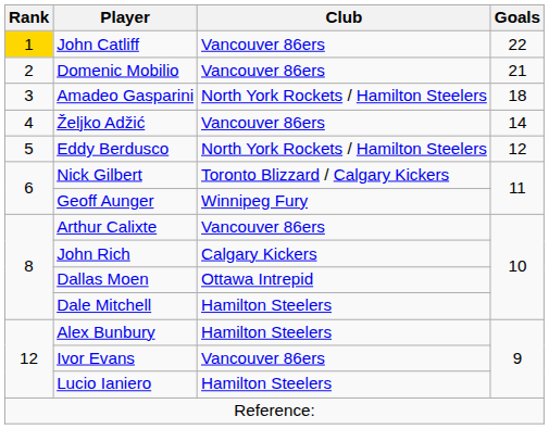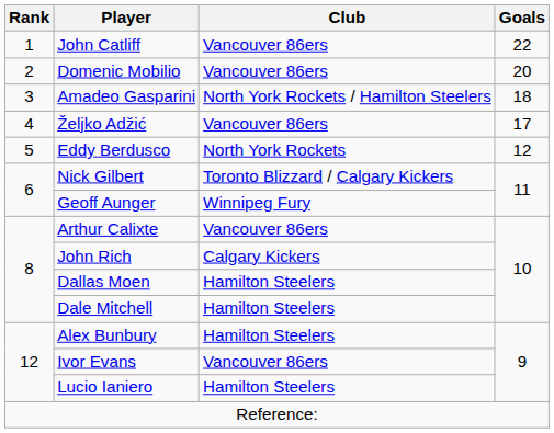John Catliff | Rank: gold background -> no background
Domenic Mobilio | Goals: 21 -> 20
Željko Adžić | Goals: 14 -> 17
Eddy Berdusco | Club: North York Rockets / Hamilton Steelers -> North York Rockets
Dallas Moen | Club: Ottawa Intrepid -> Hamilton Steelers
